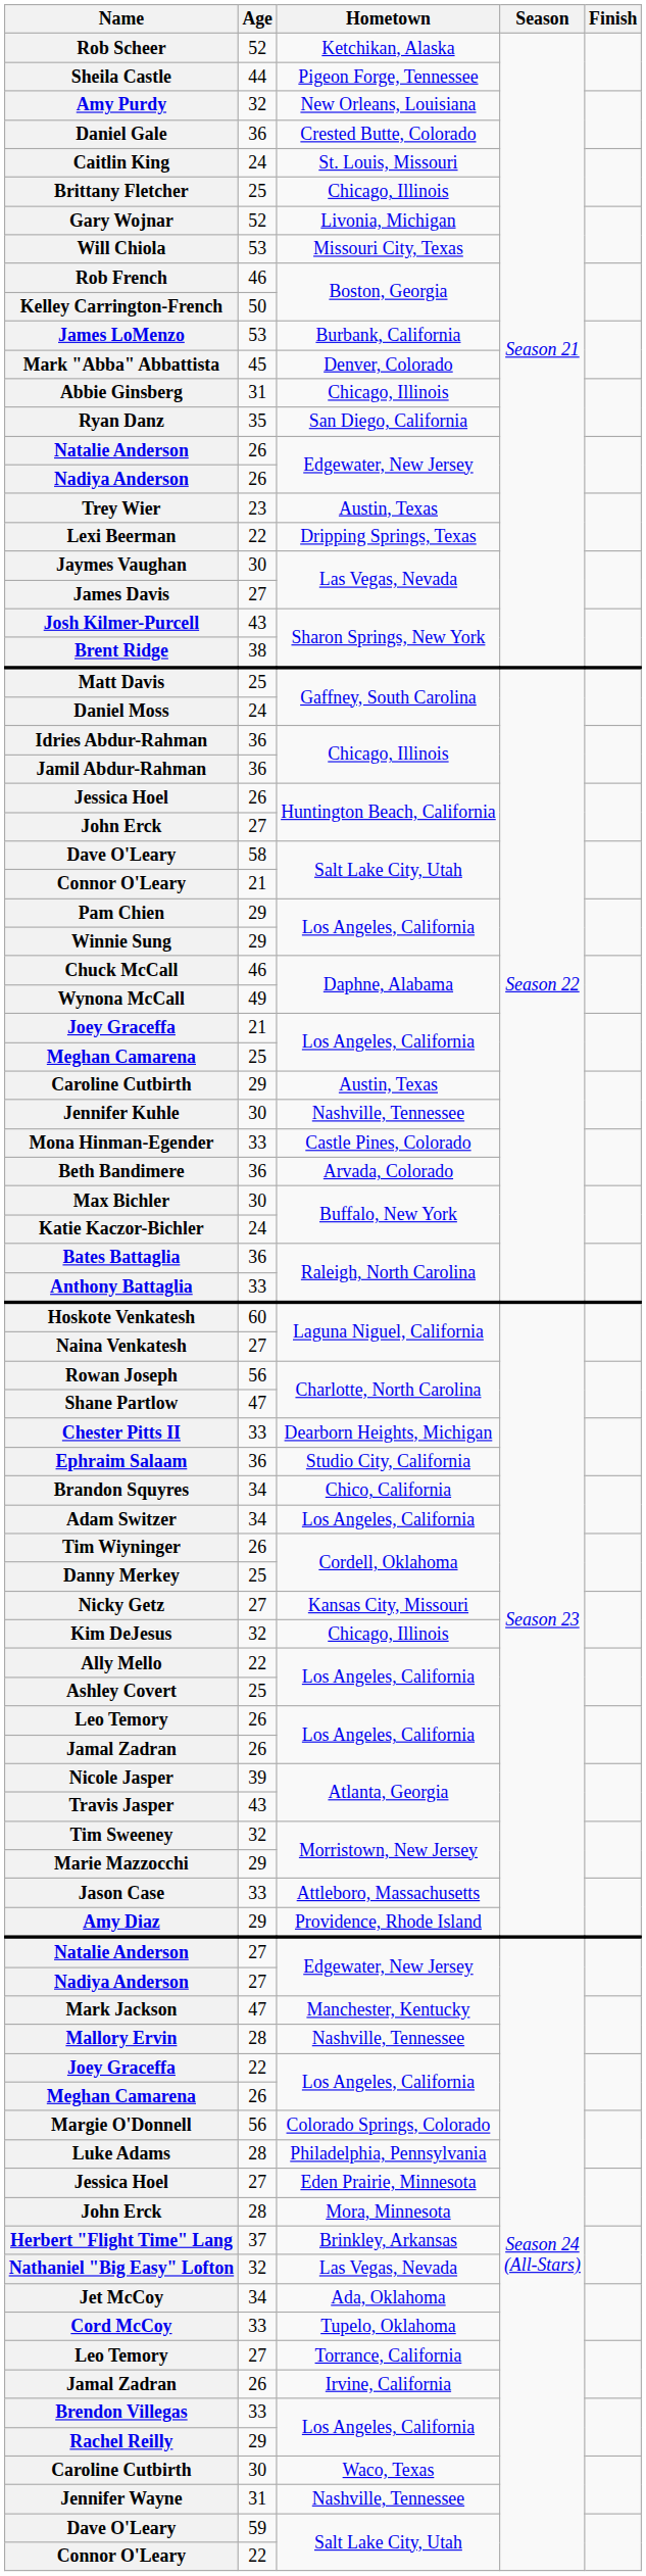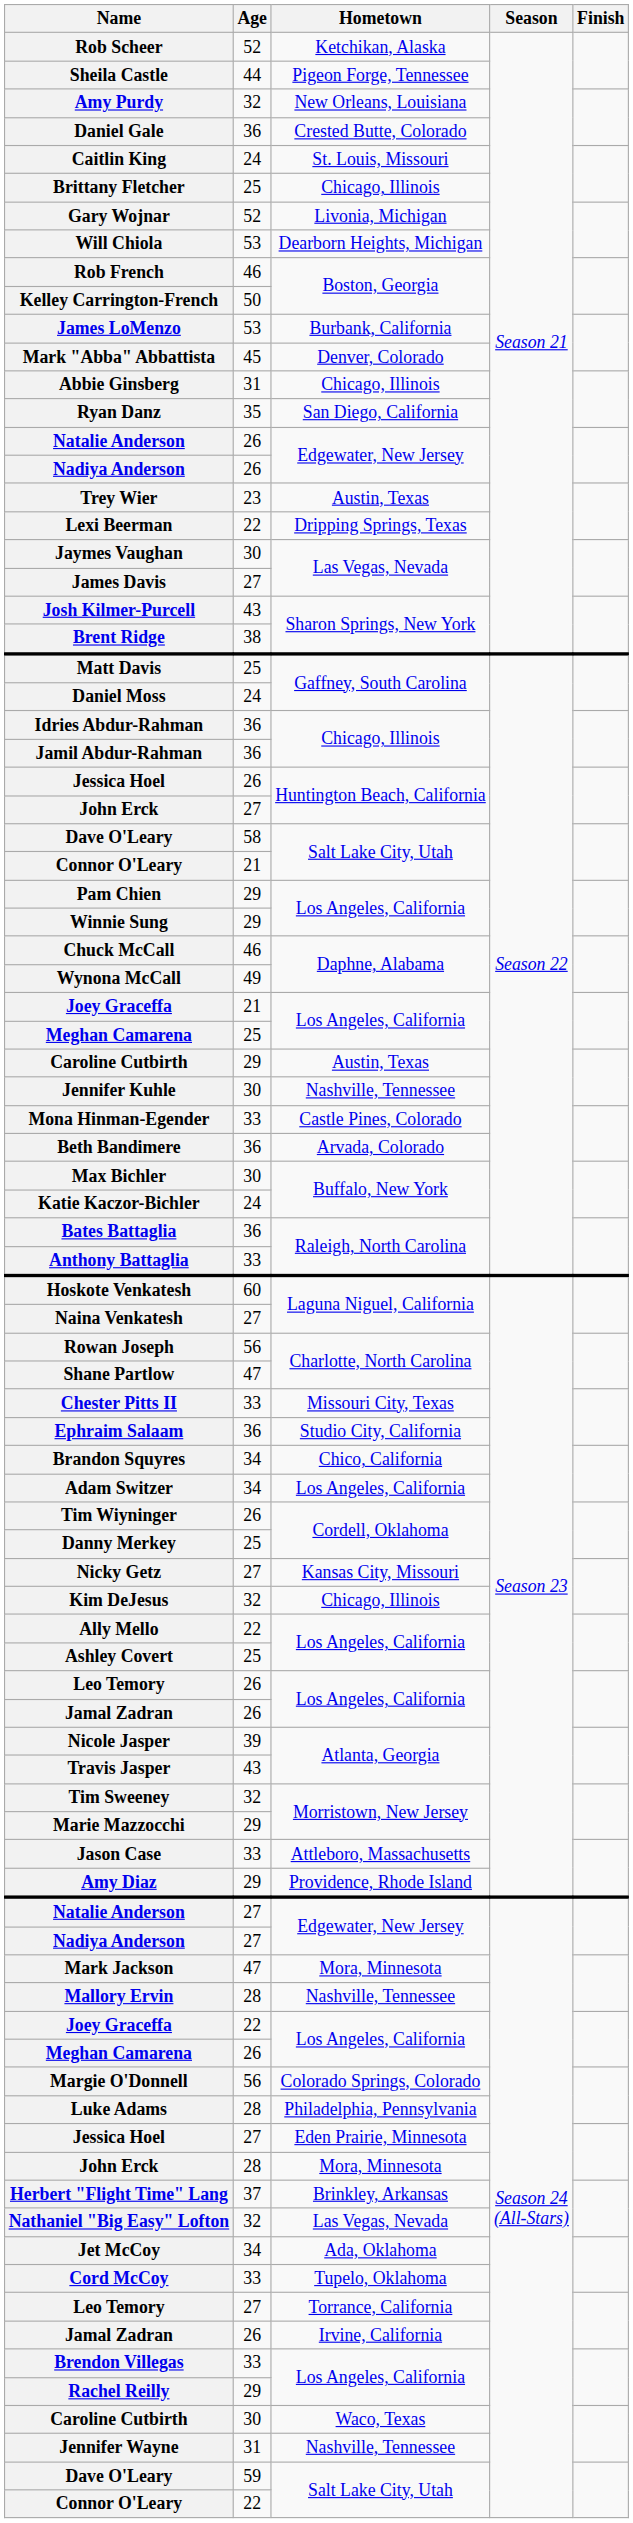Will Chiola | Hometown: Missouri City, Texas -> Dearborn Heights, Michigan
Chester Pitts II | Hometown: Dearborn Heights, Michigan -> Missouri City, Texas
Mark Jackson | Hometown: Manchester, Kentucky -> Mora, Minnesota
